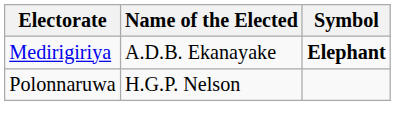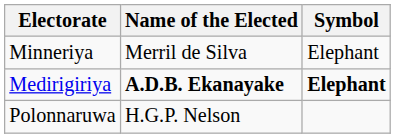+ row: Minneriya | Merril de Silva | Elephant
Medirigiriya | Name of the Elected: normal -> bold
